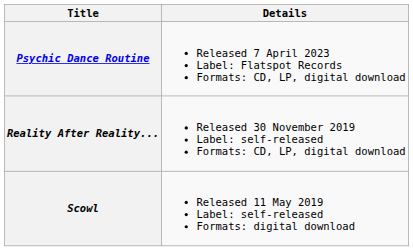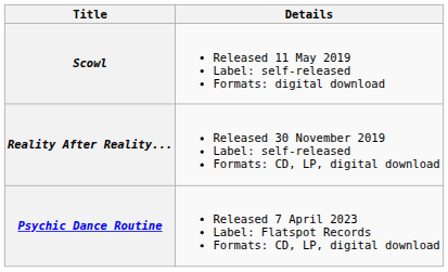rows swapped: Scowl <-> Psychic Dance Routine
